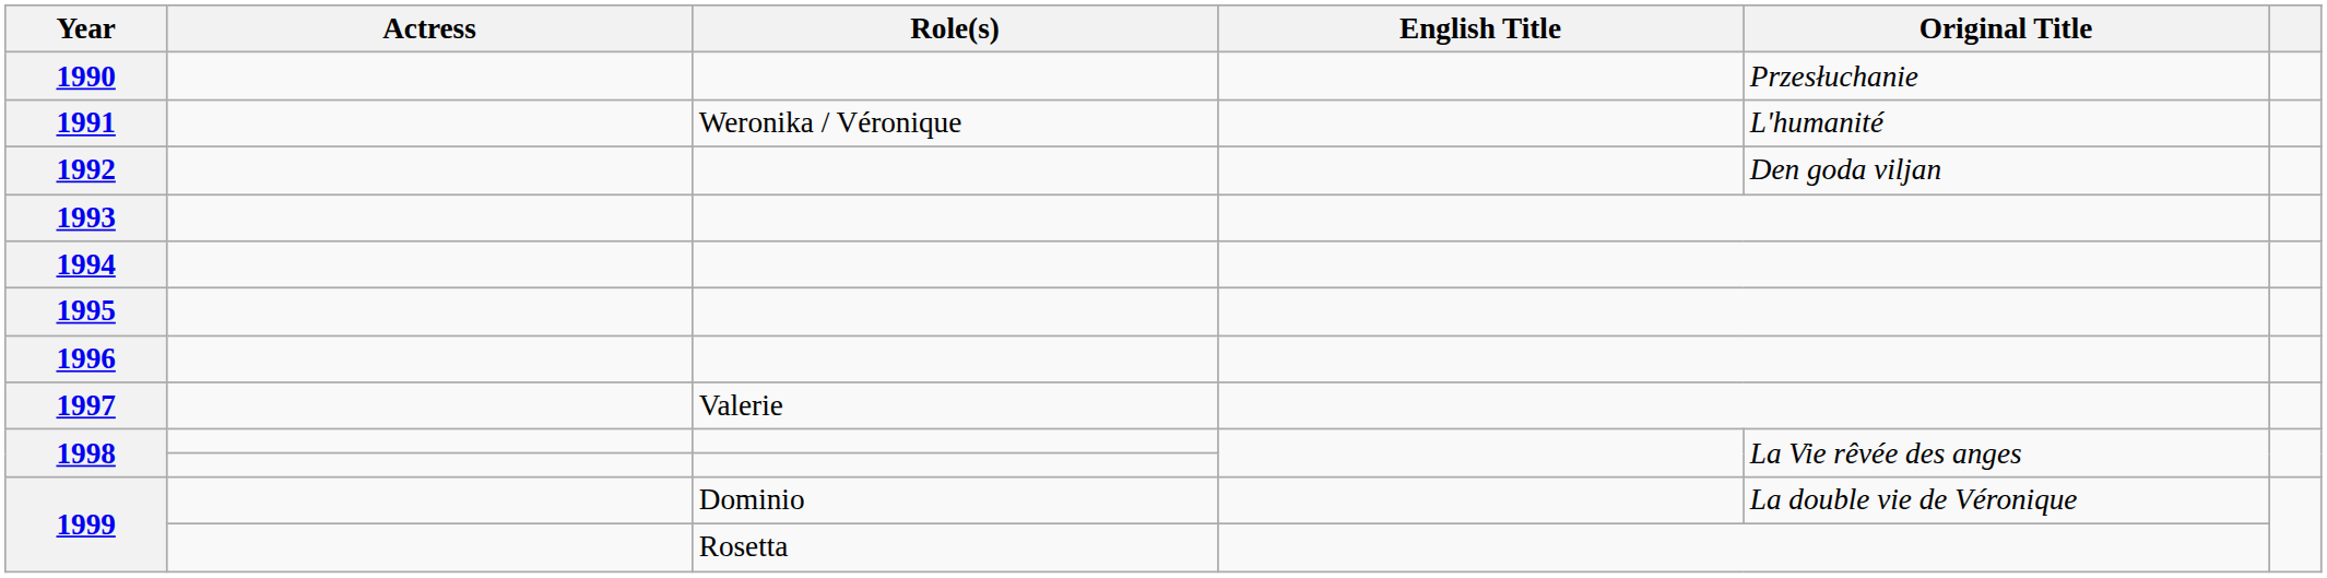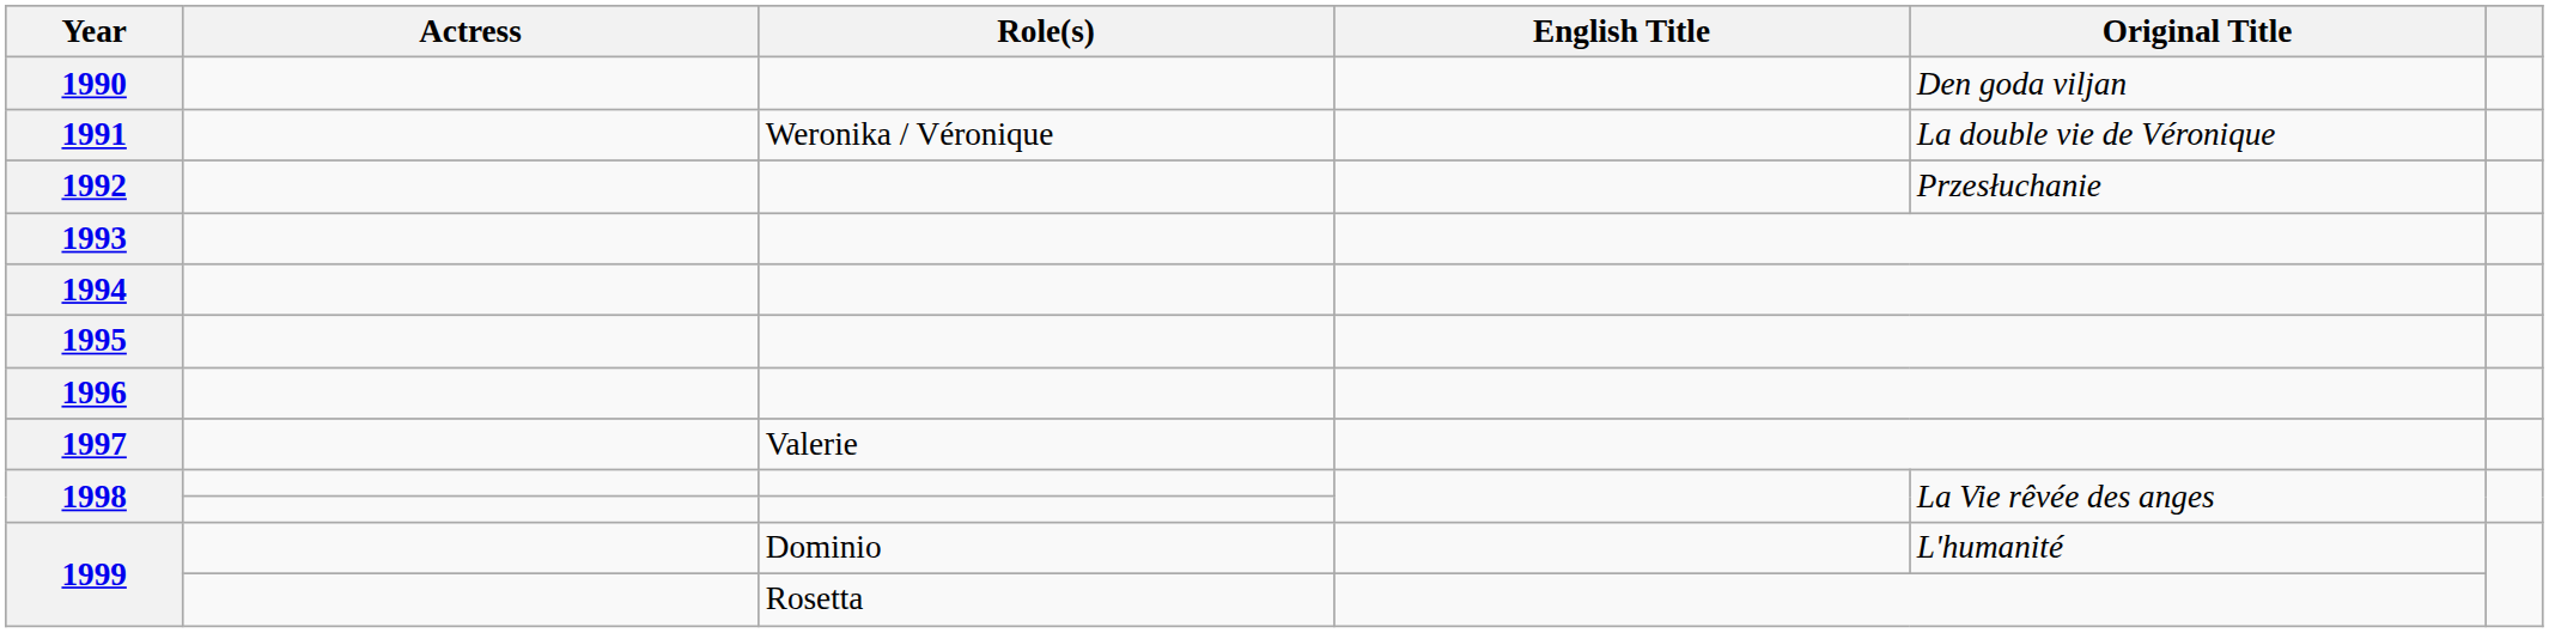1990 | Original Title: Przesłuchanie -> Den goda viljan
1991 | Original Title: L'humanité -> La double vie de Véronique
1992 | Original Title: Den goda viljan -> Przesłuchanie
1999 / Dominio | Original Title: La double vie de Véronique -> L'humanité
